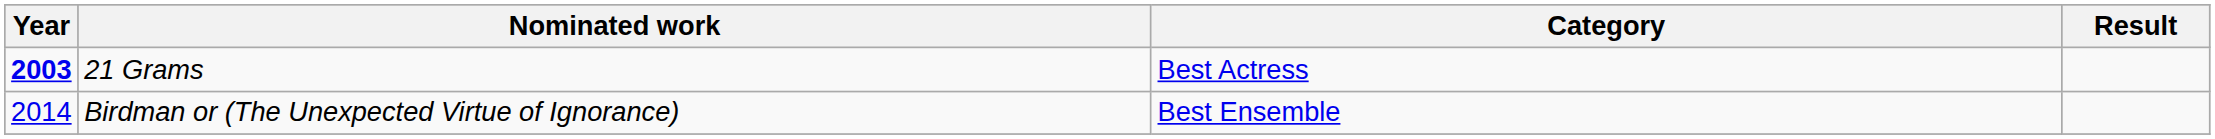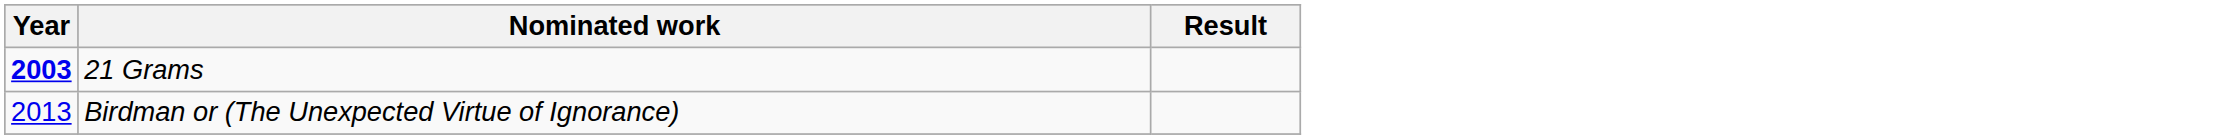- column: Category | Best Actress | Best Ensemble
Birdman or (The Unexpected Virtue of Ignorance) | Year: 2014 -> 2013
